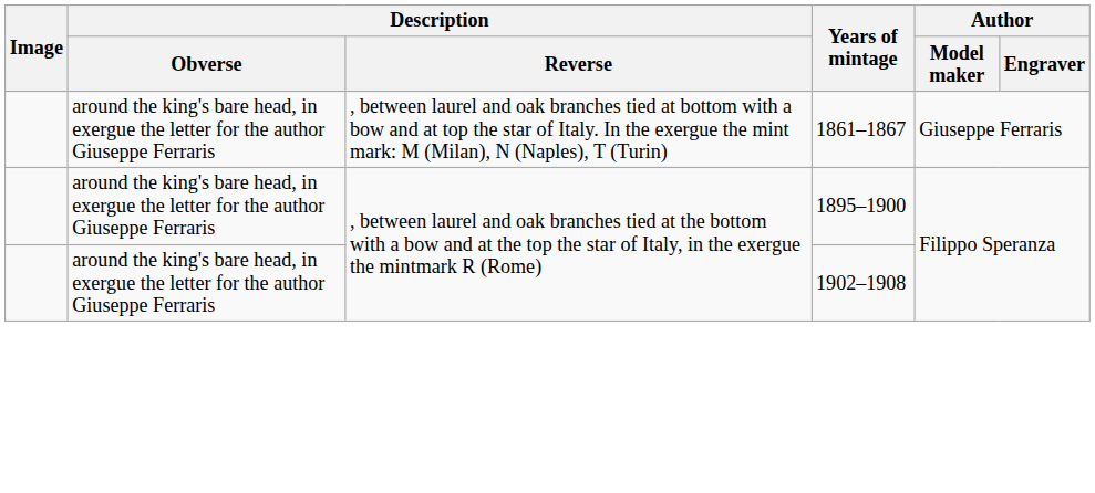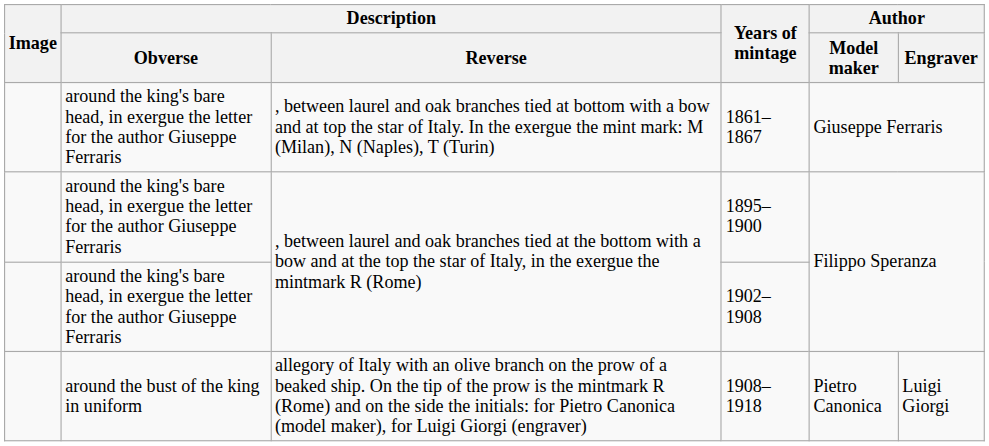+ row: around the bust of the king in uniform | allegory of Italy with an olive branch on the prow of a beaked ship. On the tip of the prow is the mintmark R (Rome) and on the side the initials: for Pietro Canonica (model maker), for Luigi Giorgi (engraver) | 1908–1918 | Pietro Canonica | Luigi Giorgi
